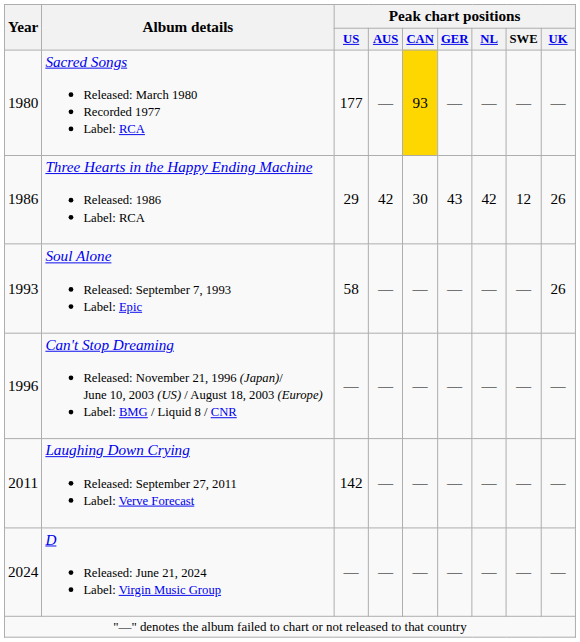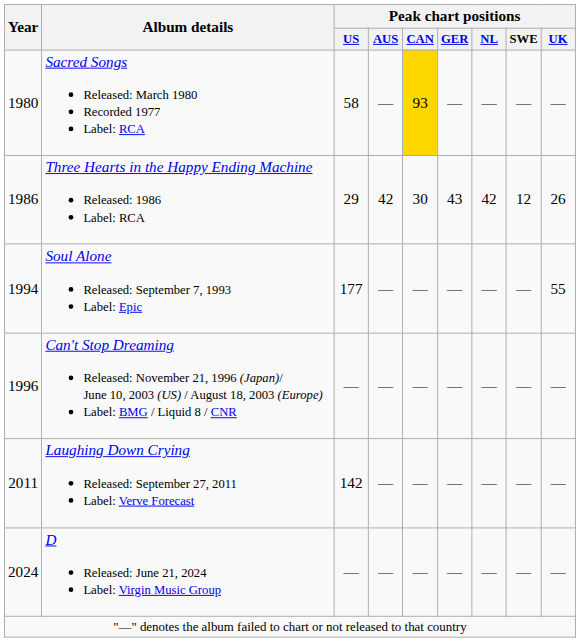Sacred Songs Released: March 1980 Recorded 1977 Label: RCA | Peak chart positions / US: 177 -> 58
Soul Alone Released: September 7, 1993 Label: Epic | Year: 1993 -> 1994
Soul Alone Released: September 7, 1993 Label: Epic | Peak chart positions / US: 58 -> 177
Soul Alone Released: September 7, 1993 Label: Epic | Peak chart positions / UK: 26 -> 55
